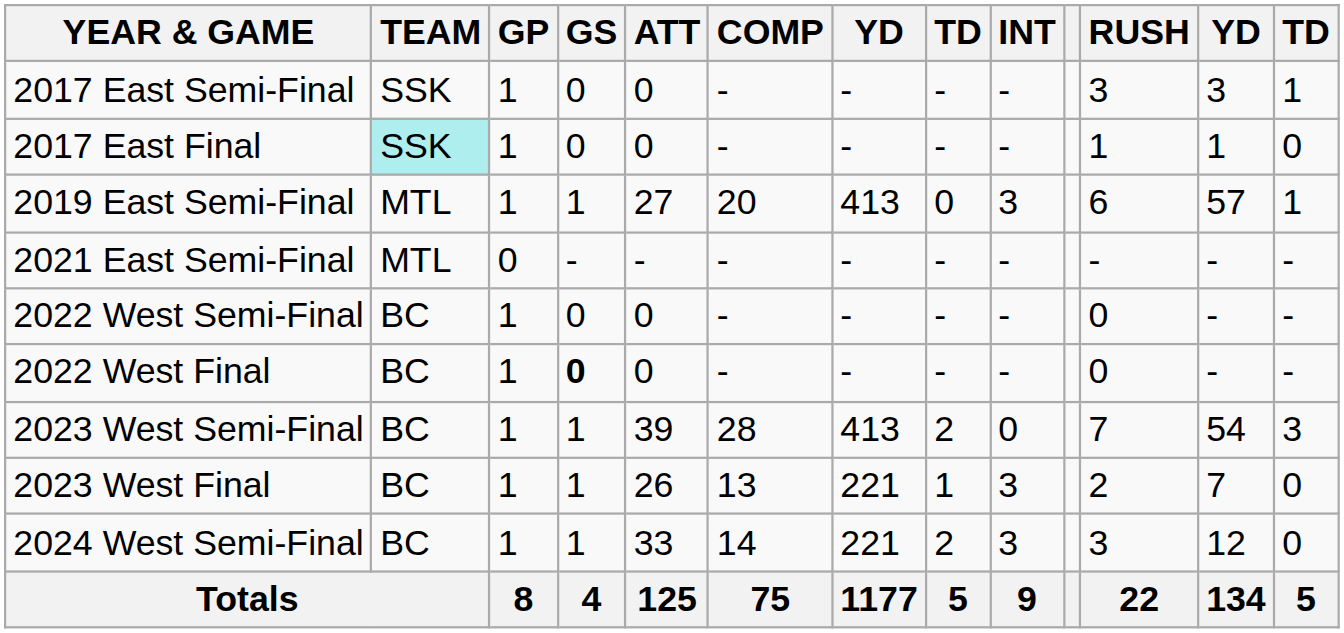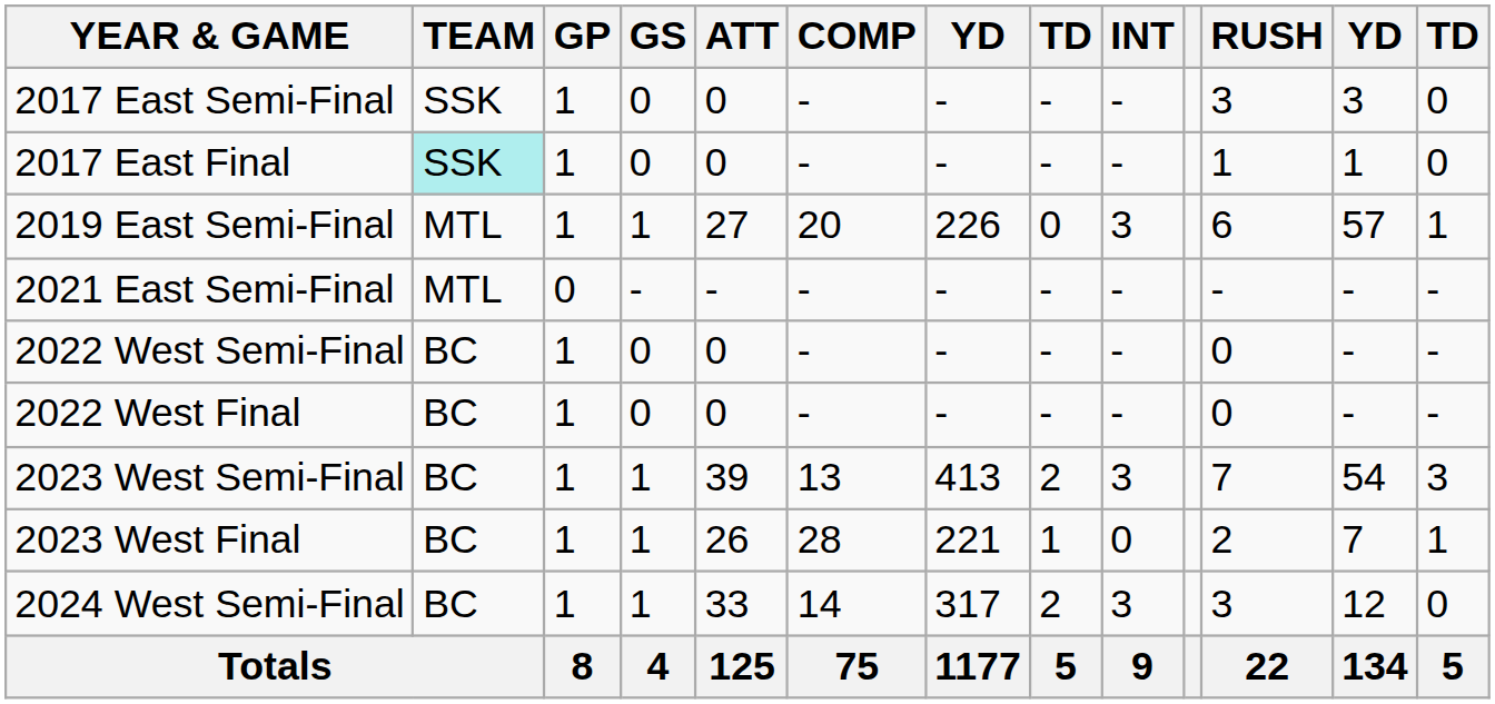2017 East Semi-Final | column 13: 1 -> 0
2019 East Semi-Final | column 7: 413 -> 226
2022 West Final | GS: bold -> normal
2023 West Semi-Final | COMP: 28 -> 13
2023 West Semi-Final | INT: 0 -> 3
2023 West Final | COMP: 13 -> 28
2023 West Final | INT: 3 -> 0
2023 West Final | column 13: 0 -> 1
2024 West Semi-Final | column 7: 221 -> 317
